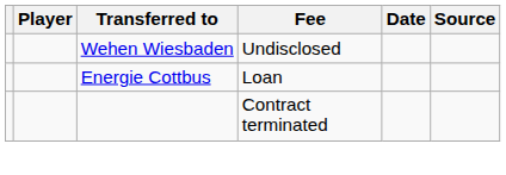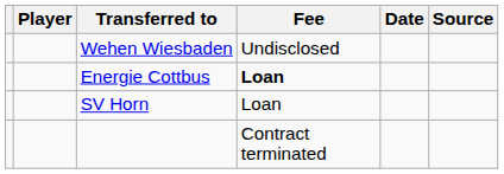Energie Cottbus | Fee: normal -> bold
+ row: SV Horn | Loan
